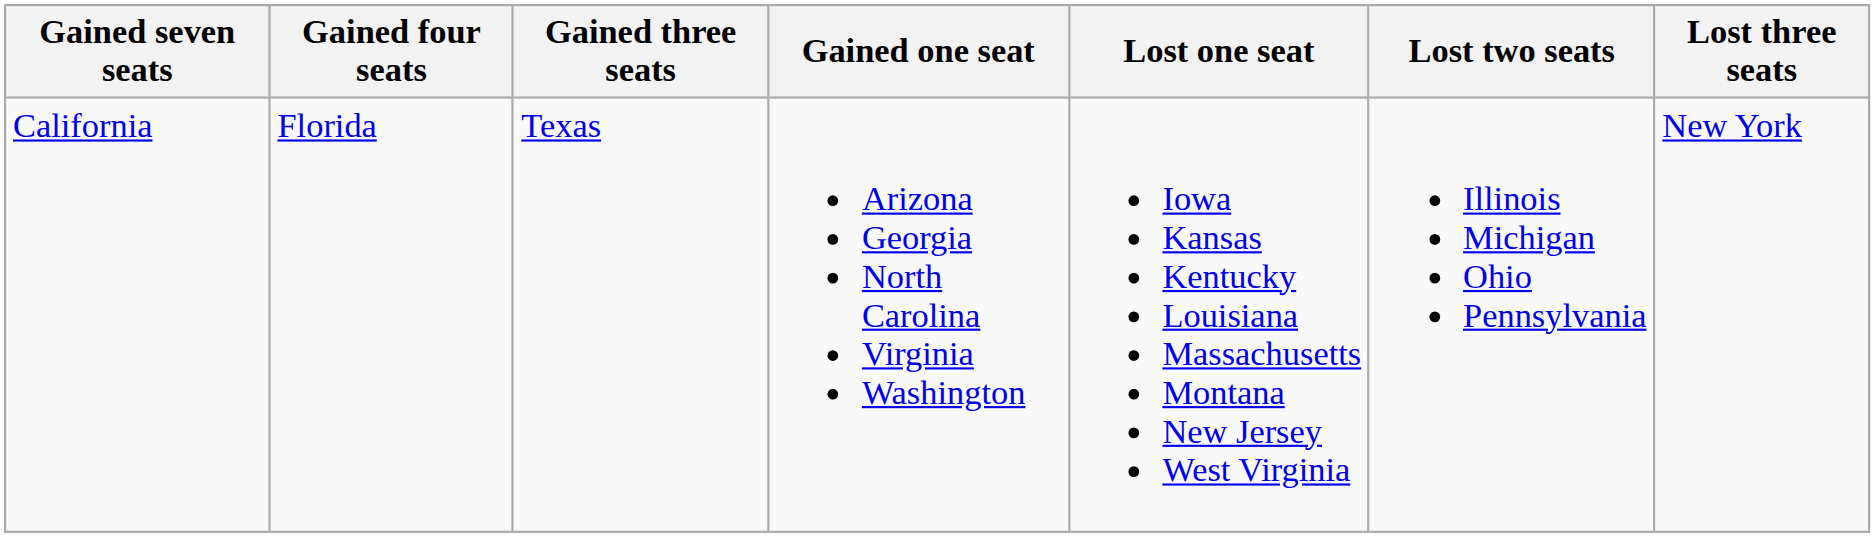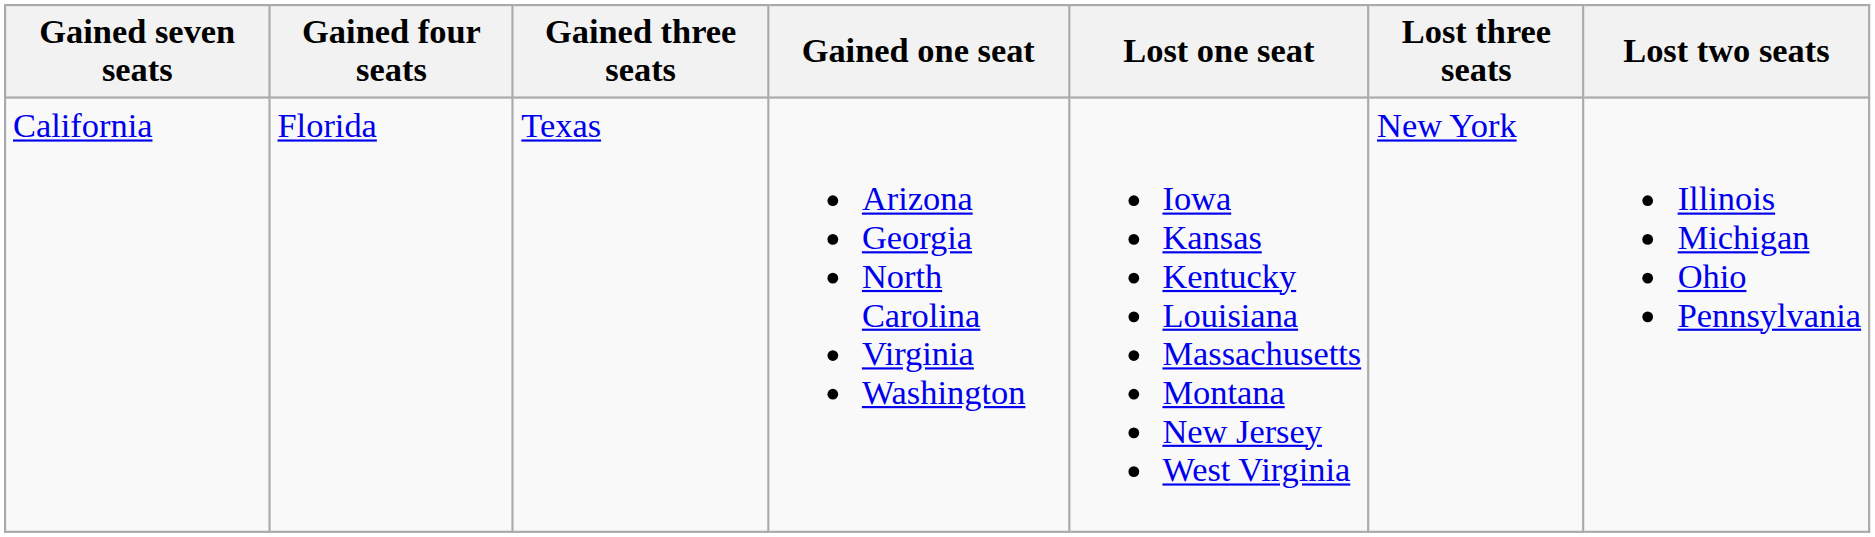columns swapped: Lost two seats <-> Lost three seats
